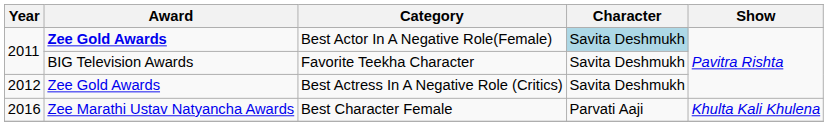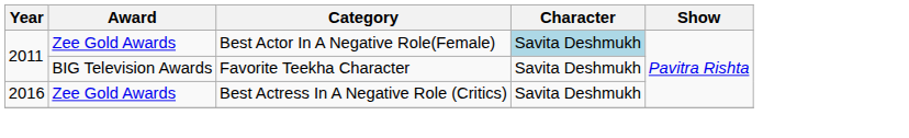Best Actor In A Negative Role(Female) | Award: bold -> normal
Best Actress In A Negative Role (Critics) | Year: 2012 -> 2016
- row: 2016 | Zee Marathi Ustav Natyancha Awards | Best Character Female | Parvati Aaji | Khulta Kali Khulena
